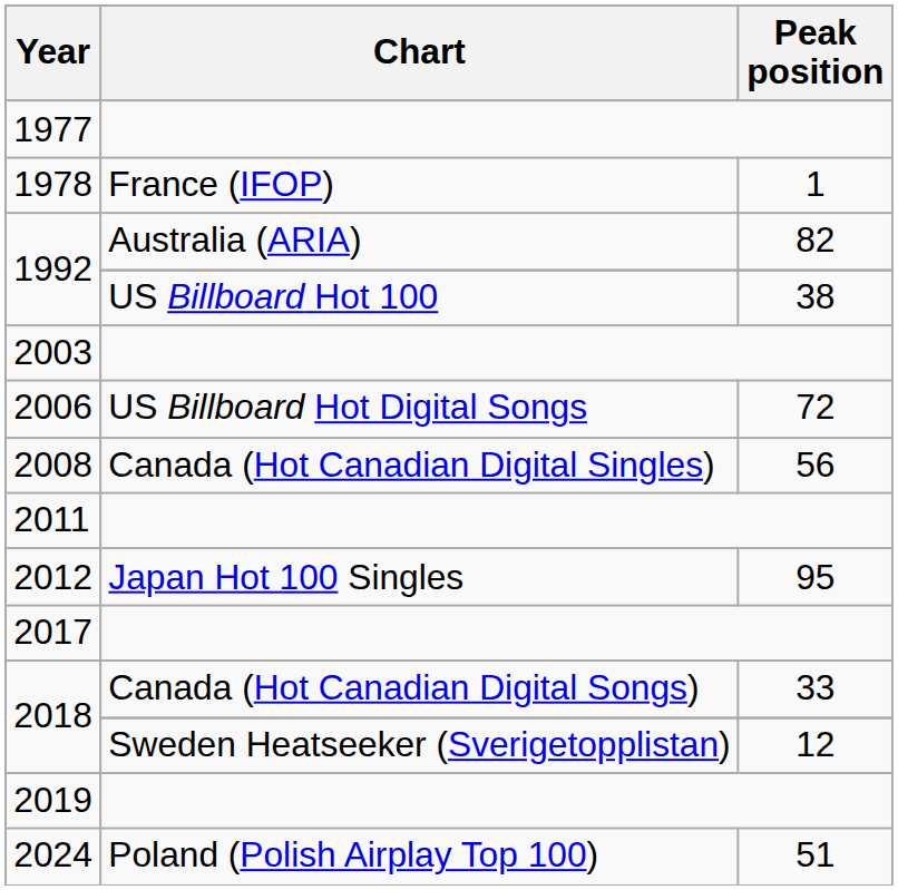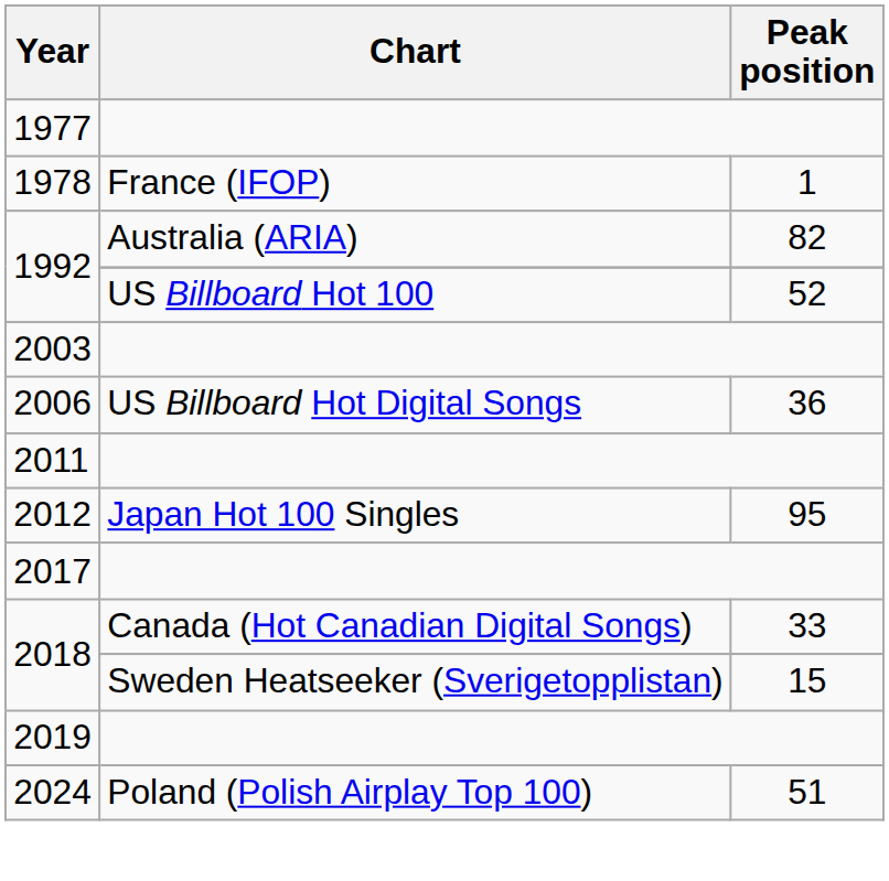1992 / US Billboard Hot 100 | Peak position: 38 -> 52
2006 | Peak position: 72 -> 36
- row: 2008 | Canada (Hot Canadian Digital Singles) | 56
2018 / Sweden Heatseeker (Sverigetopplistan) | Peak position: 12 -> 15
